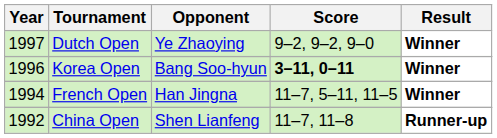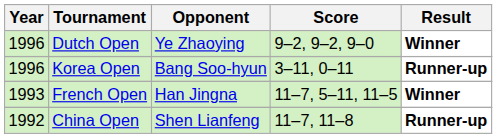Dutch Open | Year: 1997 -> 1996
Korea Open | Score: bold -> normal
Korea Open | Result: Winner -> Runner-up
French Open | Year: 1994 -> 1993
